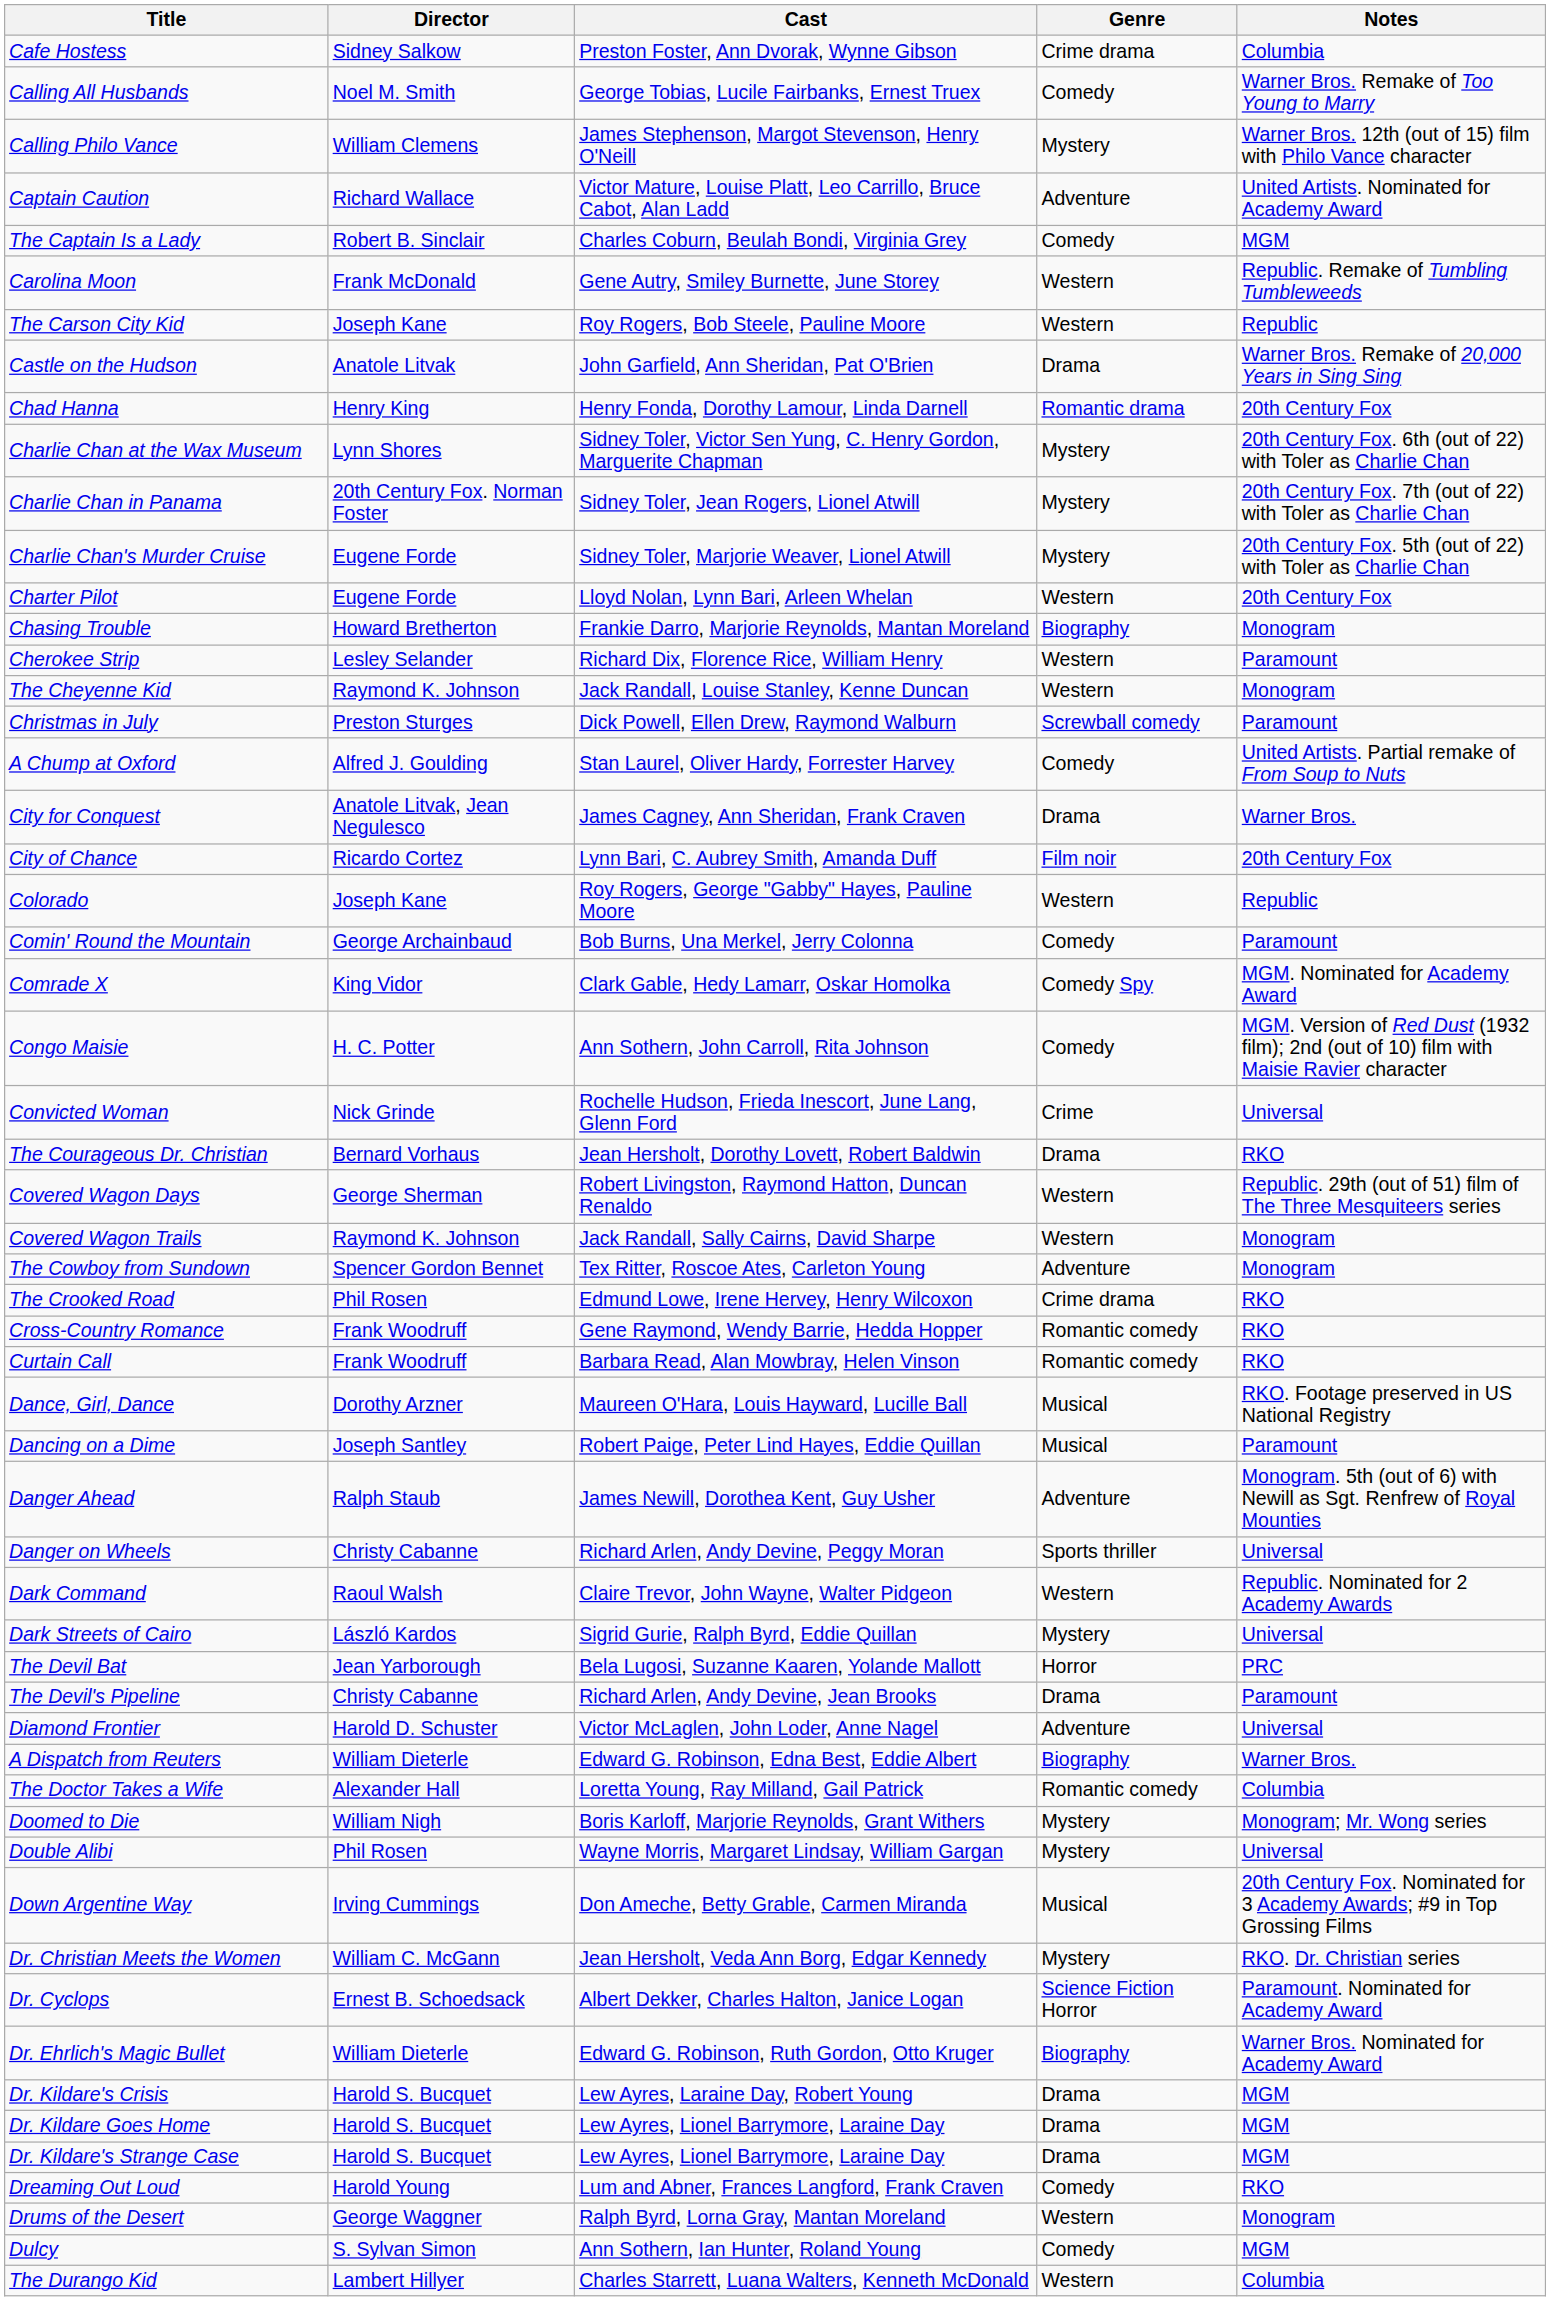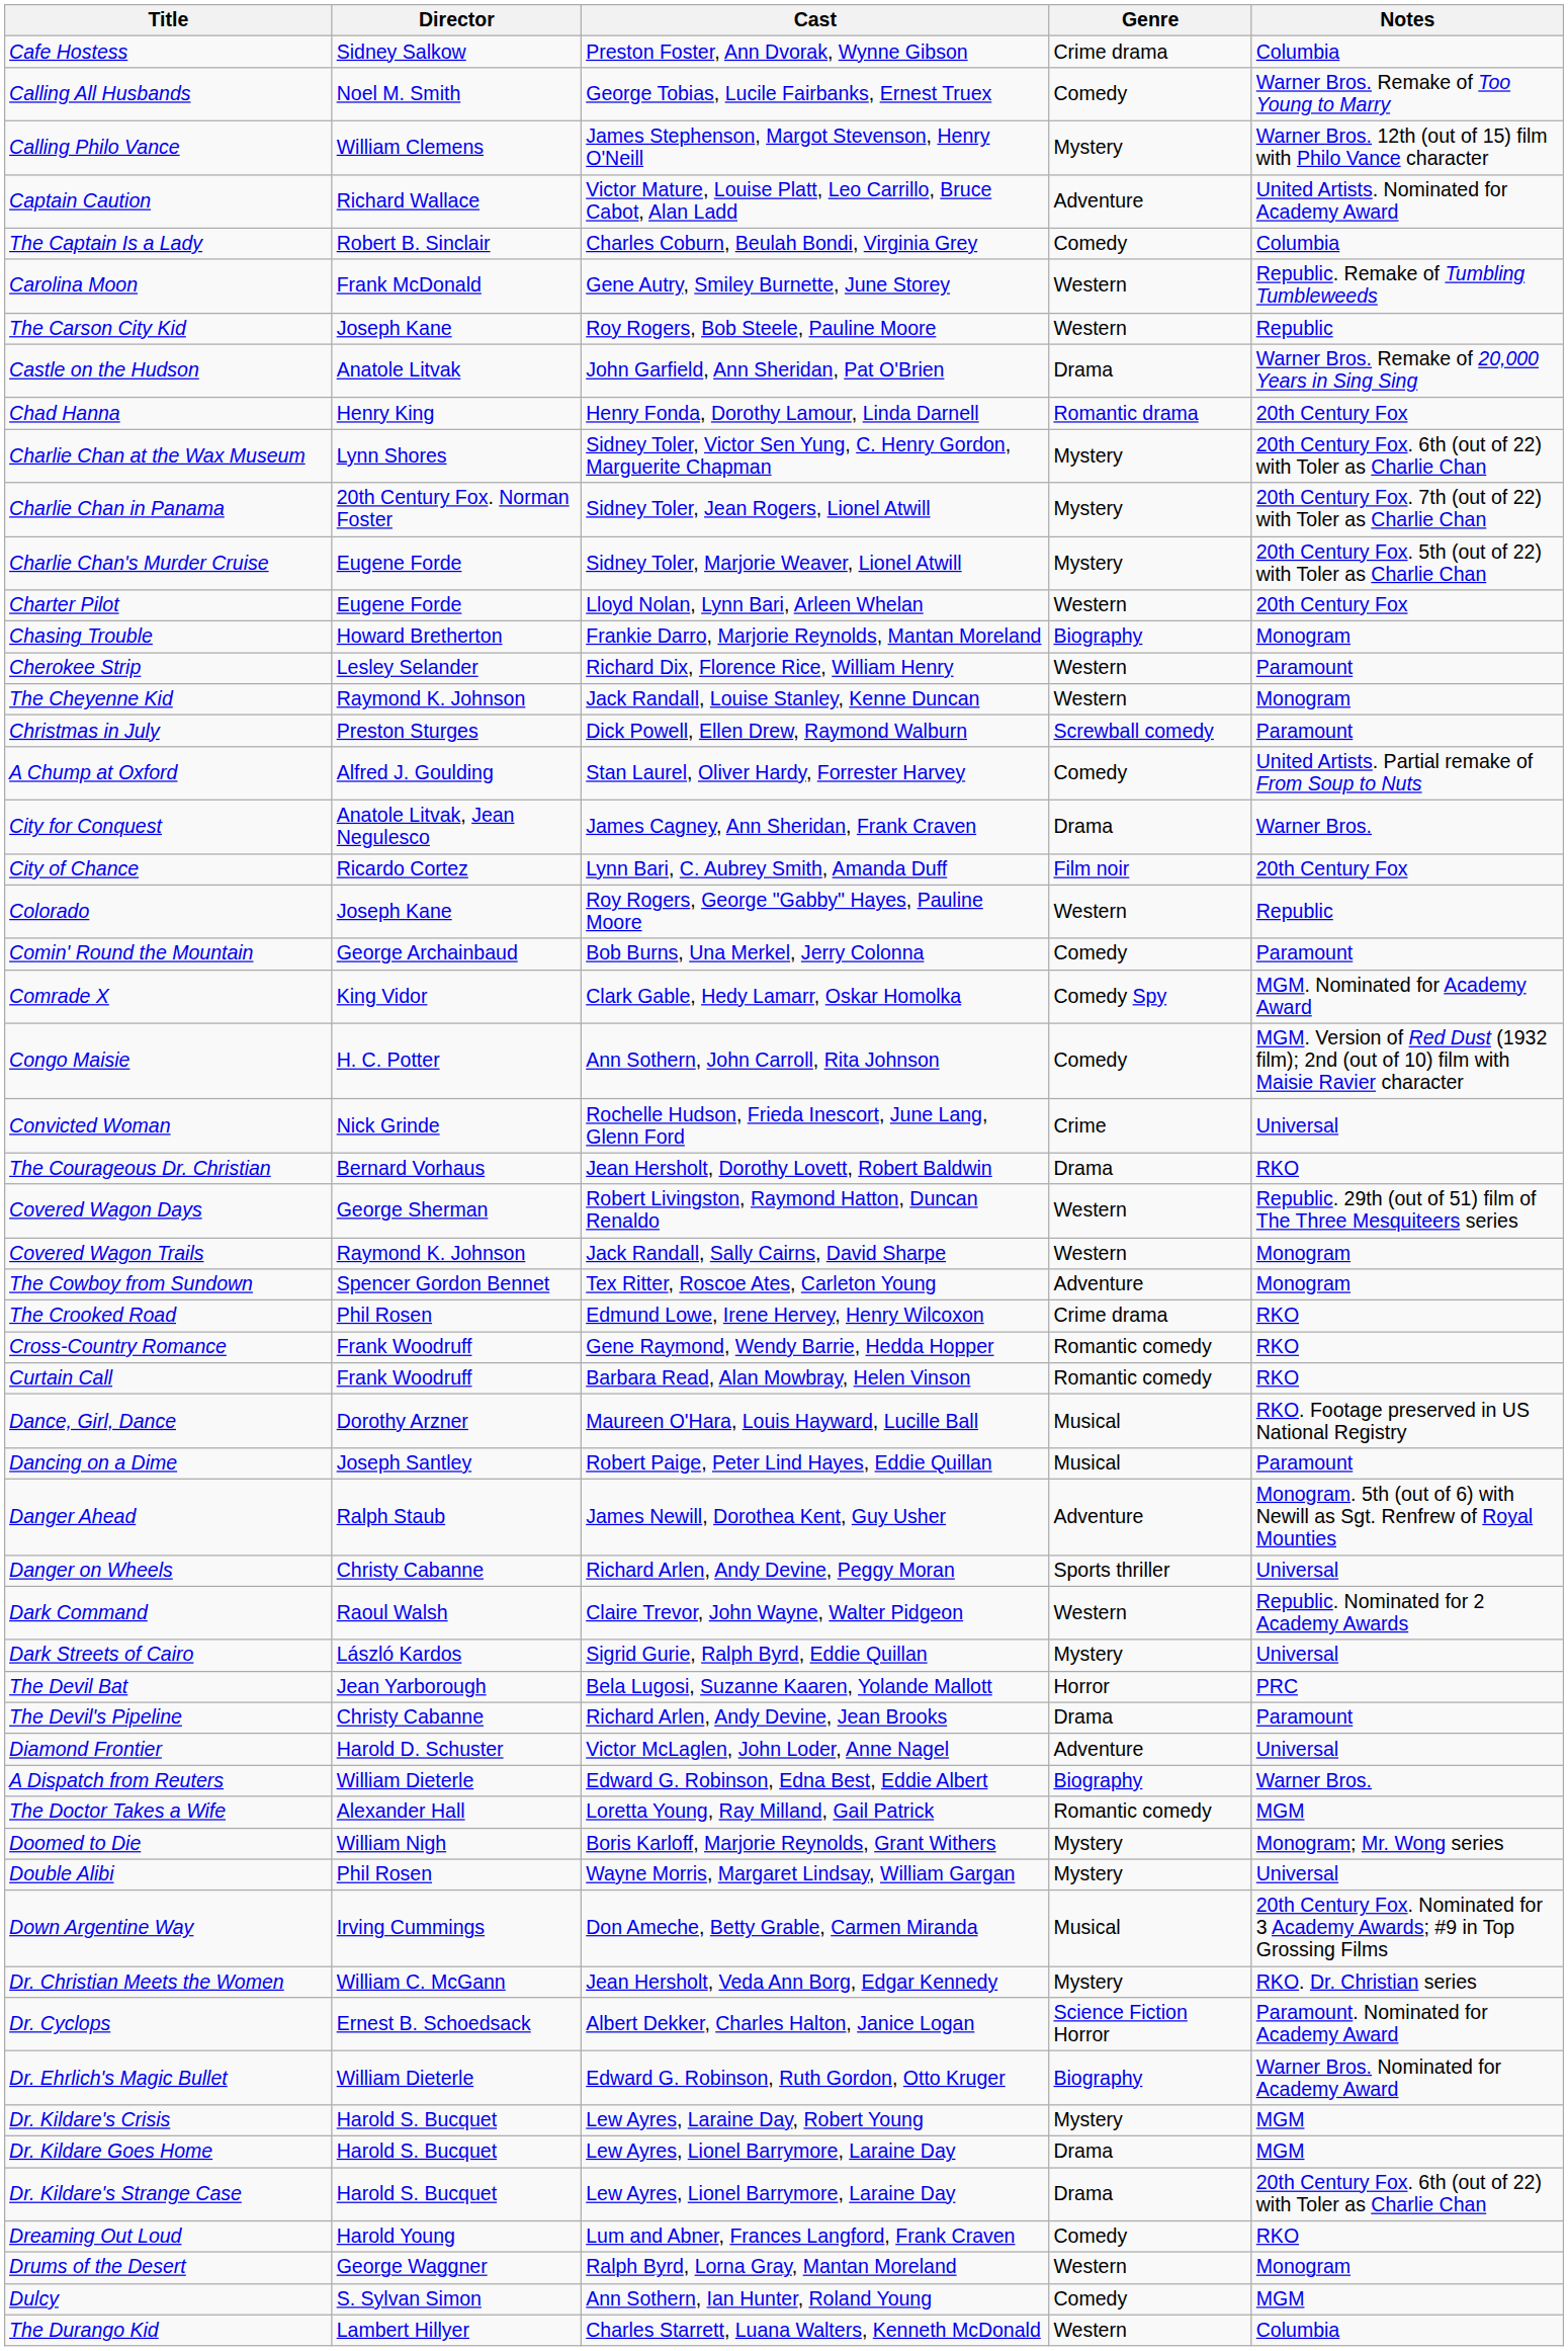The Captain Is a Lady | Notes: MGM -> Columbia
The Doctor Takes a Wife | Notes: Columbia -> MGM
Dr. Kildare's Crisis | Genre: Drama -> Mystery
Dr. Kildare's Strange Case | Notes: MGM -> 20th Century Fox. 6th (out of 22) with Toler as Charlie Chan
